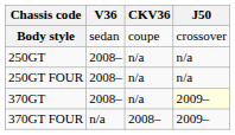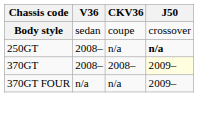250GT | J50: normal -> bold
- row: 250GT FOUR | 2008– | n/a | n/a
370GT | CKV36: n/a -> 2008–
370GT FOUR | CKV36: 2008– -> n/a
